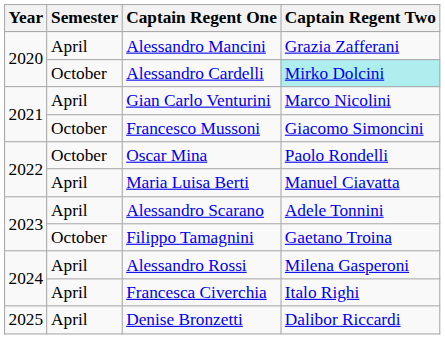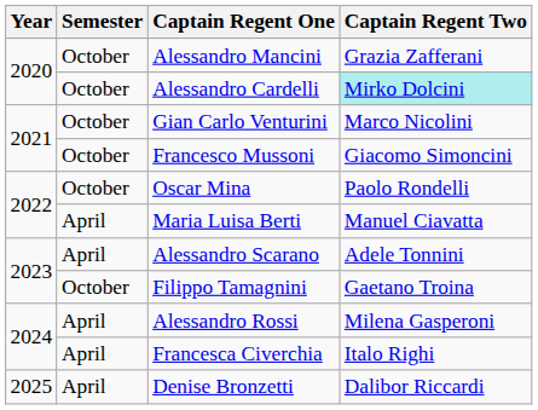Alessandro Mancini | Semester: April -> October
Gian Carlo Venturini | Semester: April -> October
